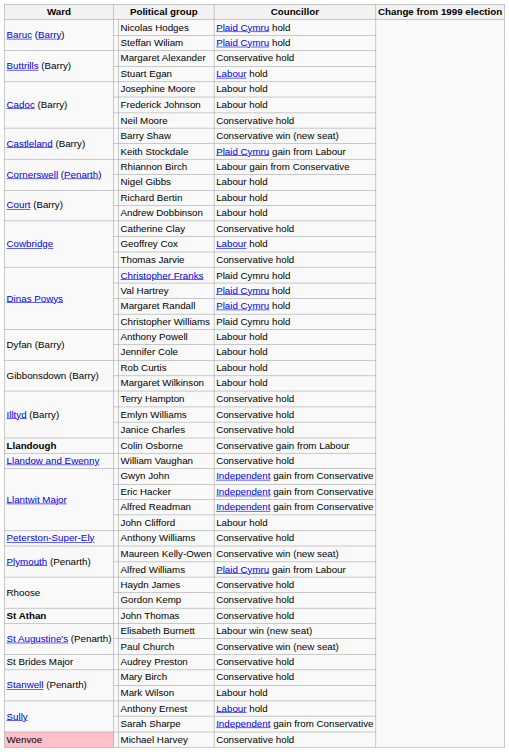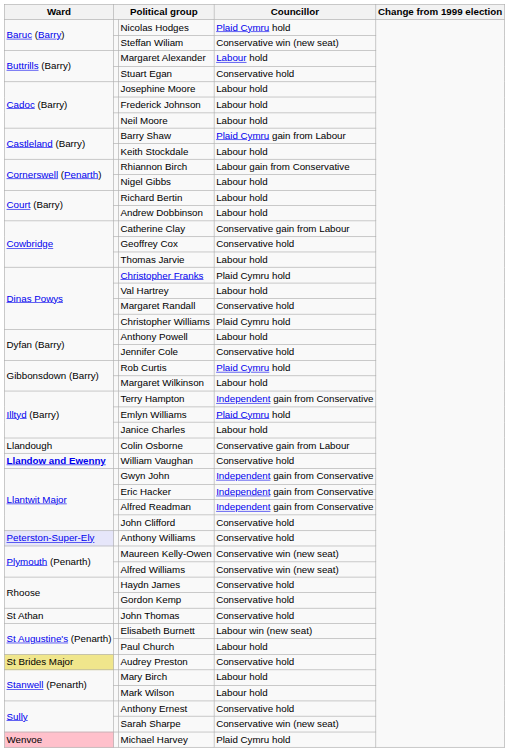Steffan Wiliam | Councillor: Plaid Cymru hold -> Conservative win (new seat)
Margaret Alexander | Councillor: Conservative hold -> Labour hold
Stuart Egan | Councillor: Labour hold -> Conservative hold
Neil Moore | Councillor: Conservative hold -> Labour hold
Barry Shaw | Councillor: Conservative win (new seat) -> Plaid Cymru gain from Labour
Keith Stockdale | Councillor: Plaid Cymru gain from Labour -> Labour hold
Catherine Clay | Councillor: Conservative hold -> Conservative gain from Labour
Geoffrey Cox | Councillor: Labour hold -> Conservative hold
Thomas Jarvie | Councillor: Conservative hold -> Labour hold
Val Hartrey | Councillor: Plaid Cymru hold -> Labour hold
Margaret Randall | Councillor: Plaid Cymru hold -> Conservative hold
Jennifer Cole | Councillor: Labour hold -> Conservative hold
Rob Curtis | Councillor: Labour hold -> Plaid Cymru hold
Terry Hampton | Councillor: Conservative hold -> Independent gain from Conservative
Emlyn Williams | Councillor: Conservative hold -> Plaid Cymru hold
Janice Charles | Councillor: Conservative hold -> Labour hold
Colin Osborne | Ward: bold -> normal
William Vaughan | Ward: normal -> bold
John Clifford | Councillor: Labour hold -> Conservative hold
Anthony Williams | Ward: no background -> lavender background
Alfred Williams | Councillor: Plaid Cymru gain from Labour -> Conservative win (new seat)
John Thomas | Ward: bold -> normal
Paul Church | Councillor: Conservative win (new seat) -> Labour hold
Audrey Preston | Ward: no background -> khaki background
Mary Birch | Councillor: Conservative hold -> Labour hold
Anthony Ernest | Councillor: Labour hold -> Conservative hold
Sarah Sharpe | Councillor: Independent gain from Conservative -> Conservative win (new seat)
Michael Harvey | Councillor: Conservative hold -> Plaid Cymru hold
